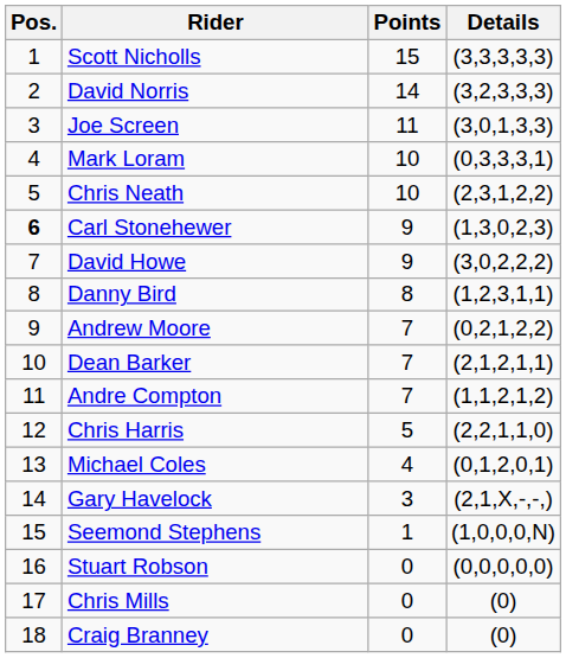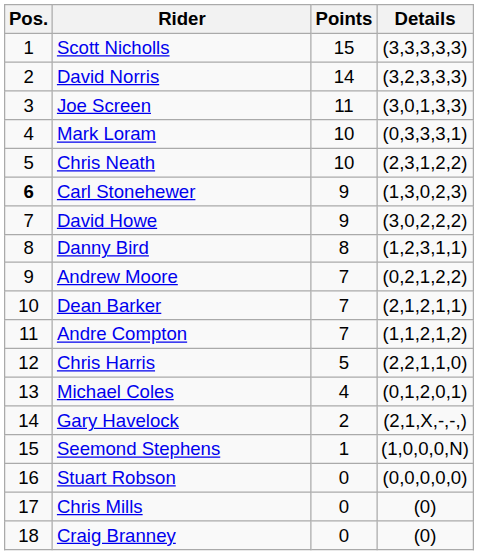Gary Havelock | Points: 3 -> 2
